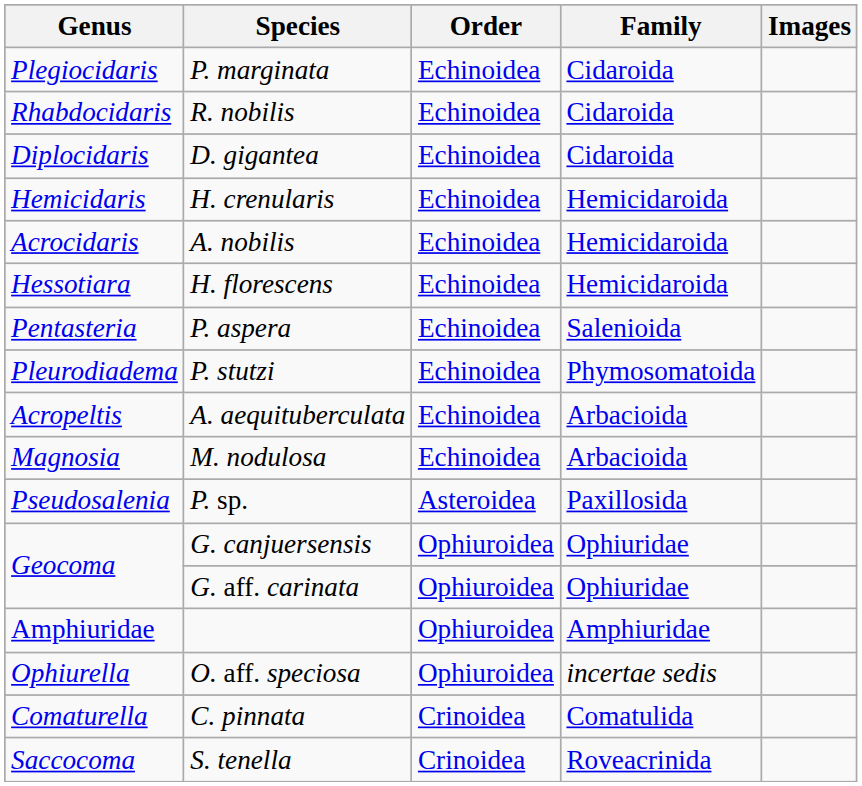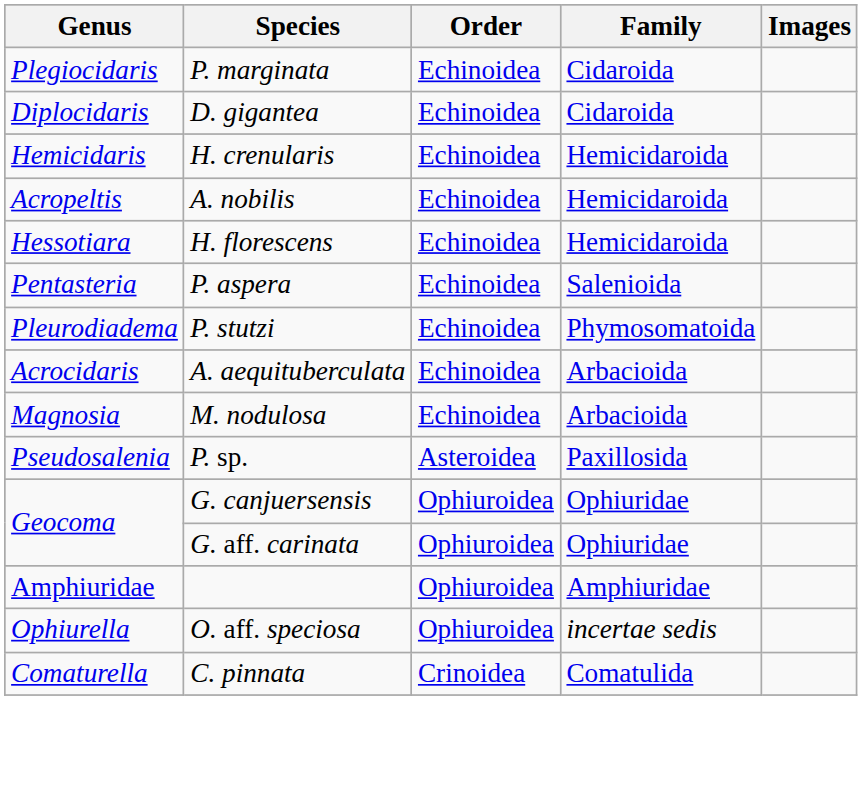- row: Rhabdocidaris | R. nobilis | Echinoidea | Cidaroida
A. nobilis | Genus: Acrocidaris -> Acropeltis
A. aequituberculata | Genus: Acropeltis -> Acrocidaris
- row: Saccocoma | S. tenella | Crinoidea | Roveacrinida
